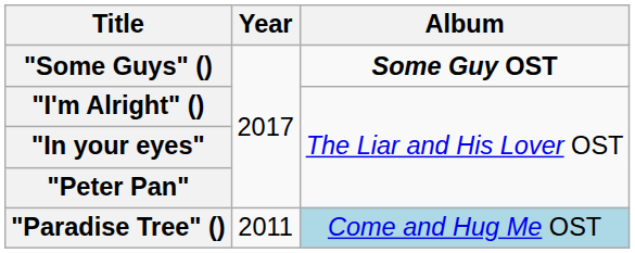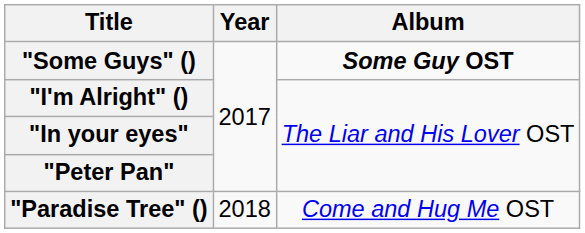"Paradise Tree" () | Year: 2011 -> 2018
"Paradise Tree" () | Album: lightblue background -> no background
